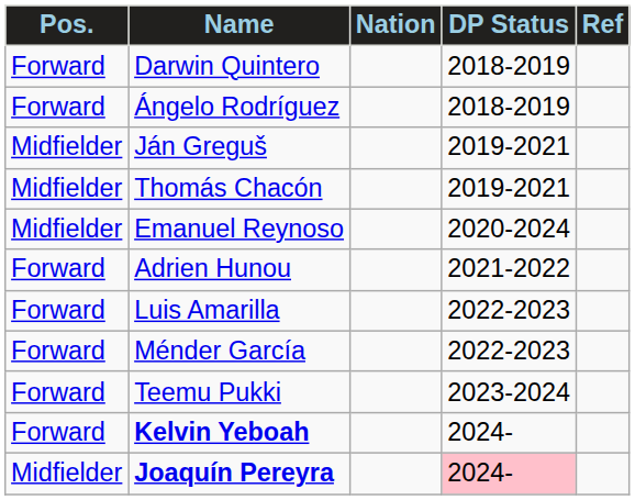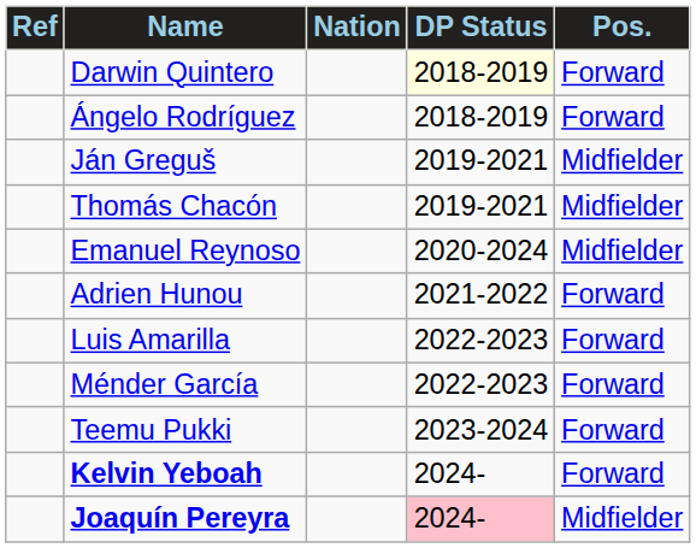columns swapped: Pos. <-> Ref
Darwin Quintero | DP Status: no background -> lightyellow background
